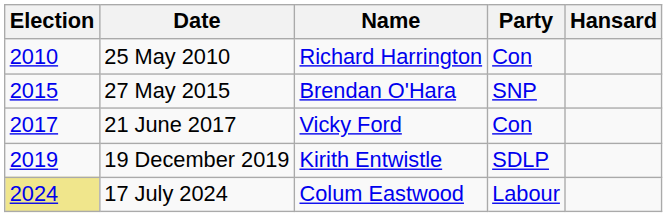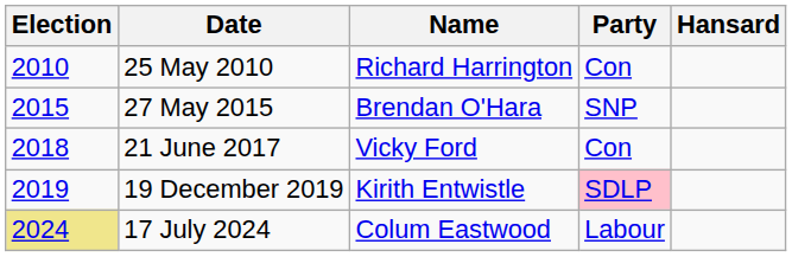21 June 2017 | Election: 2017 -> 2018
19 December 2019 | Party: no background -> pink background
